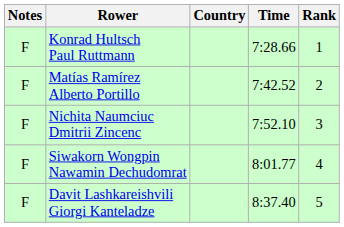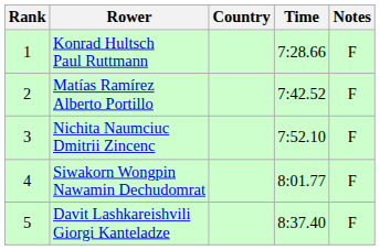columns swapped: Rank <-> Notes
